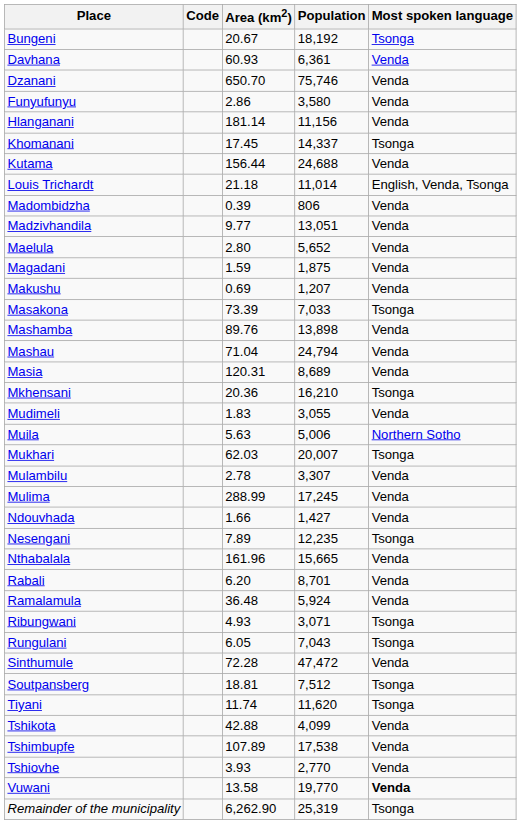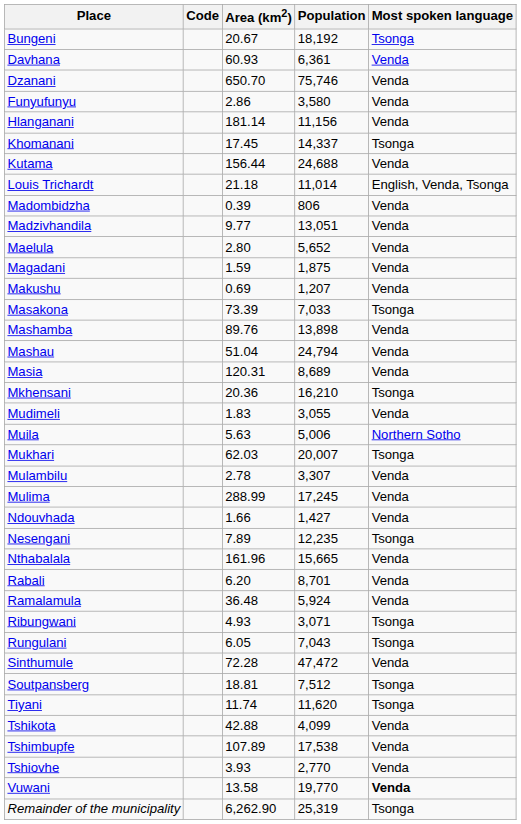Mashau | Area (km2): 71.04 -> 51.04
